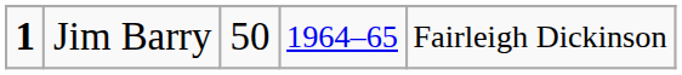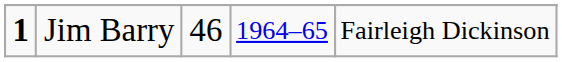Jim Barry | column 3: 50 -> 46
